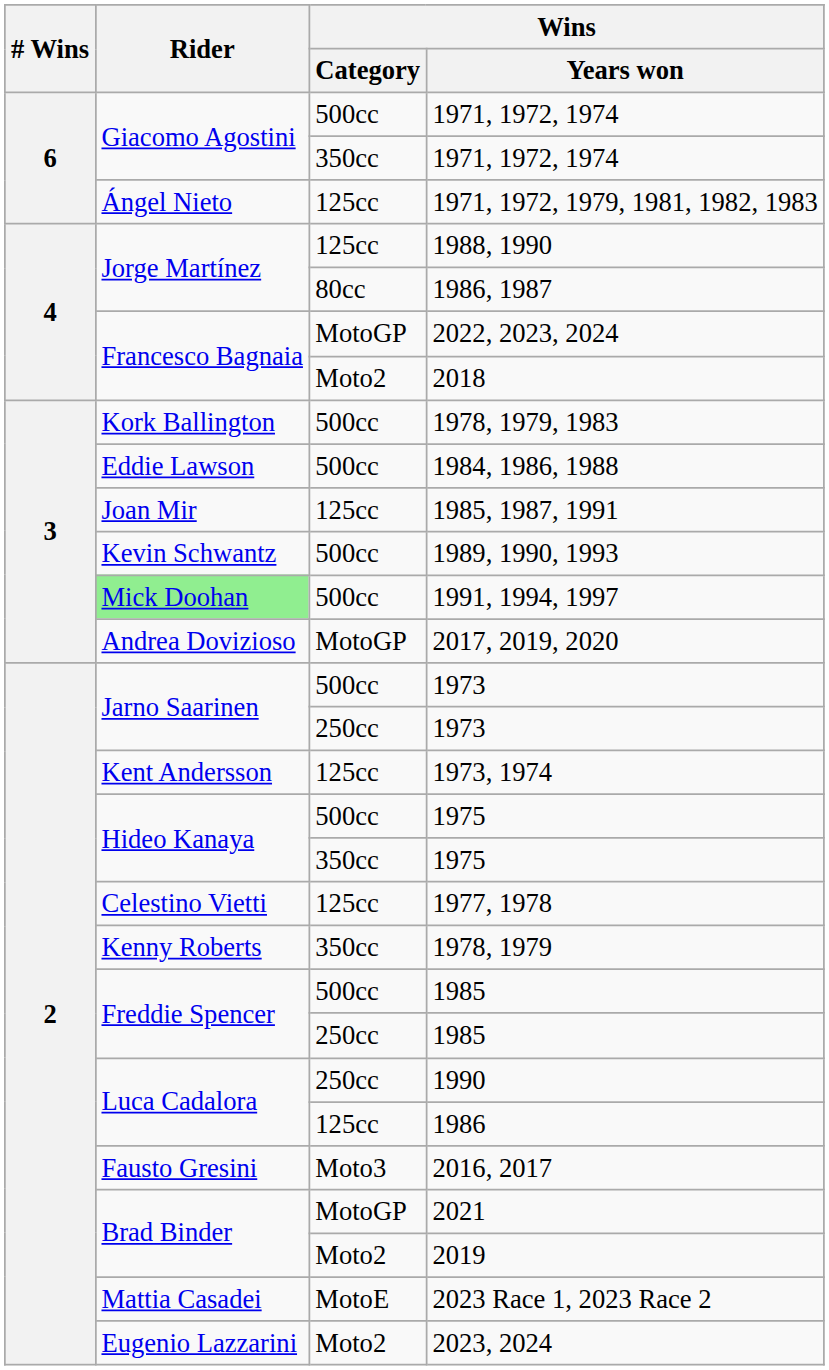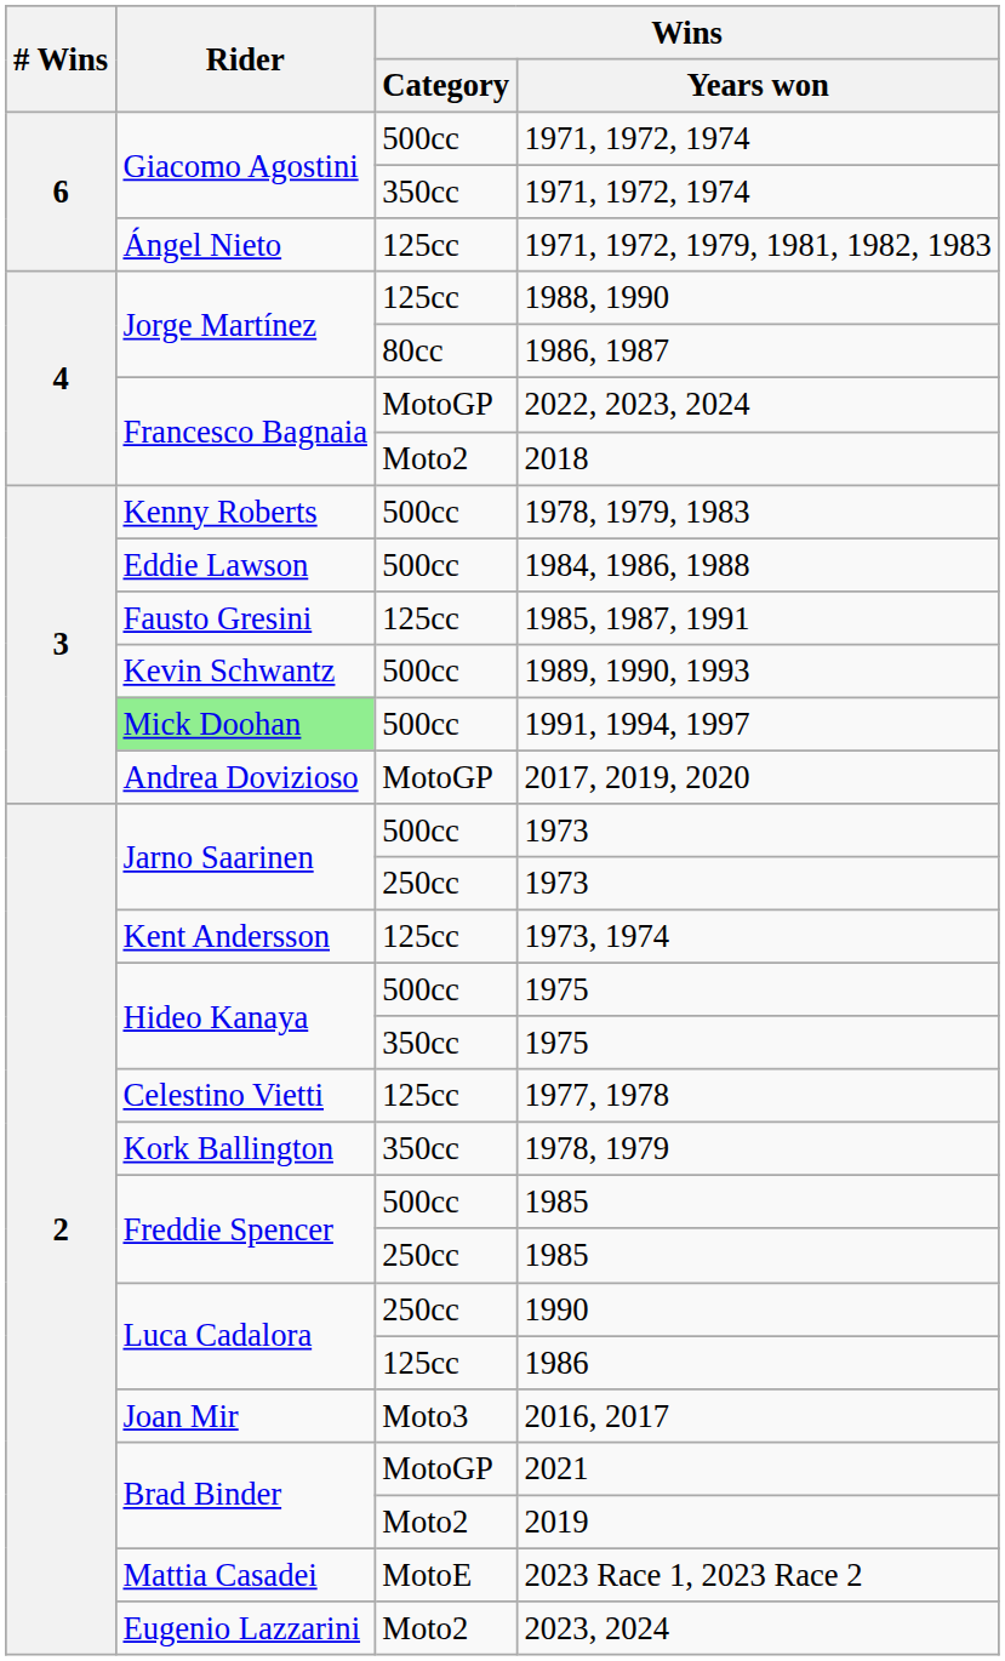1978, 1979, 1983 | Rider: Kork Ballington -> Kenny Roberts
1985, 1987, 1991 | Rider: Joan Mir -> Fausto Gresini
1978, 1979 | Rider: Kenny Roberts -> Kork Ballington
2016, 2017 | Rider: Fausto Gresini -> Joan Mir
